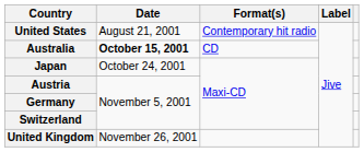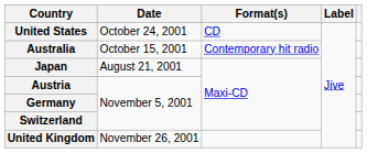United States | Date: August 21, 2001 -> October 24, 2001
United States | Format(s): Contemporary hit radio -> CD
Australia | Date: bold -> normal
Australia | Format(s): CD -> Contemporary hit radio
Japan | Date: October 24, 2001 -> August 21, 2001
